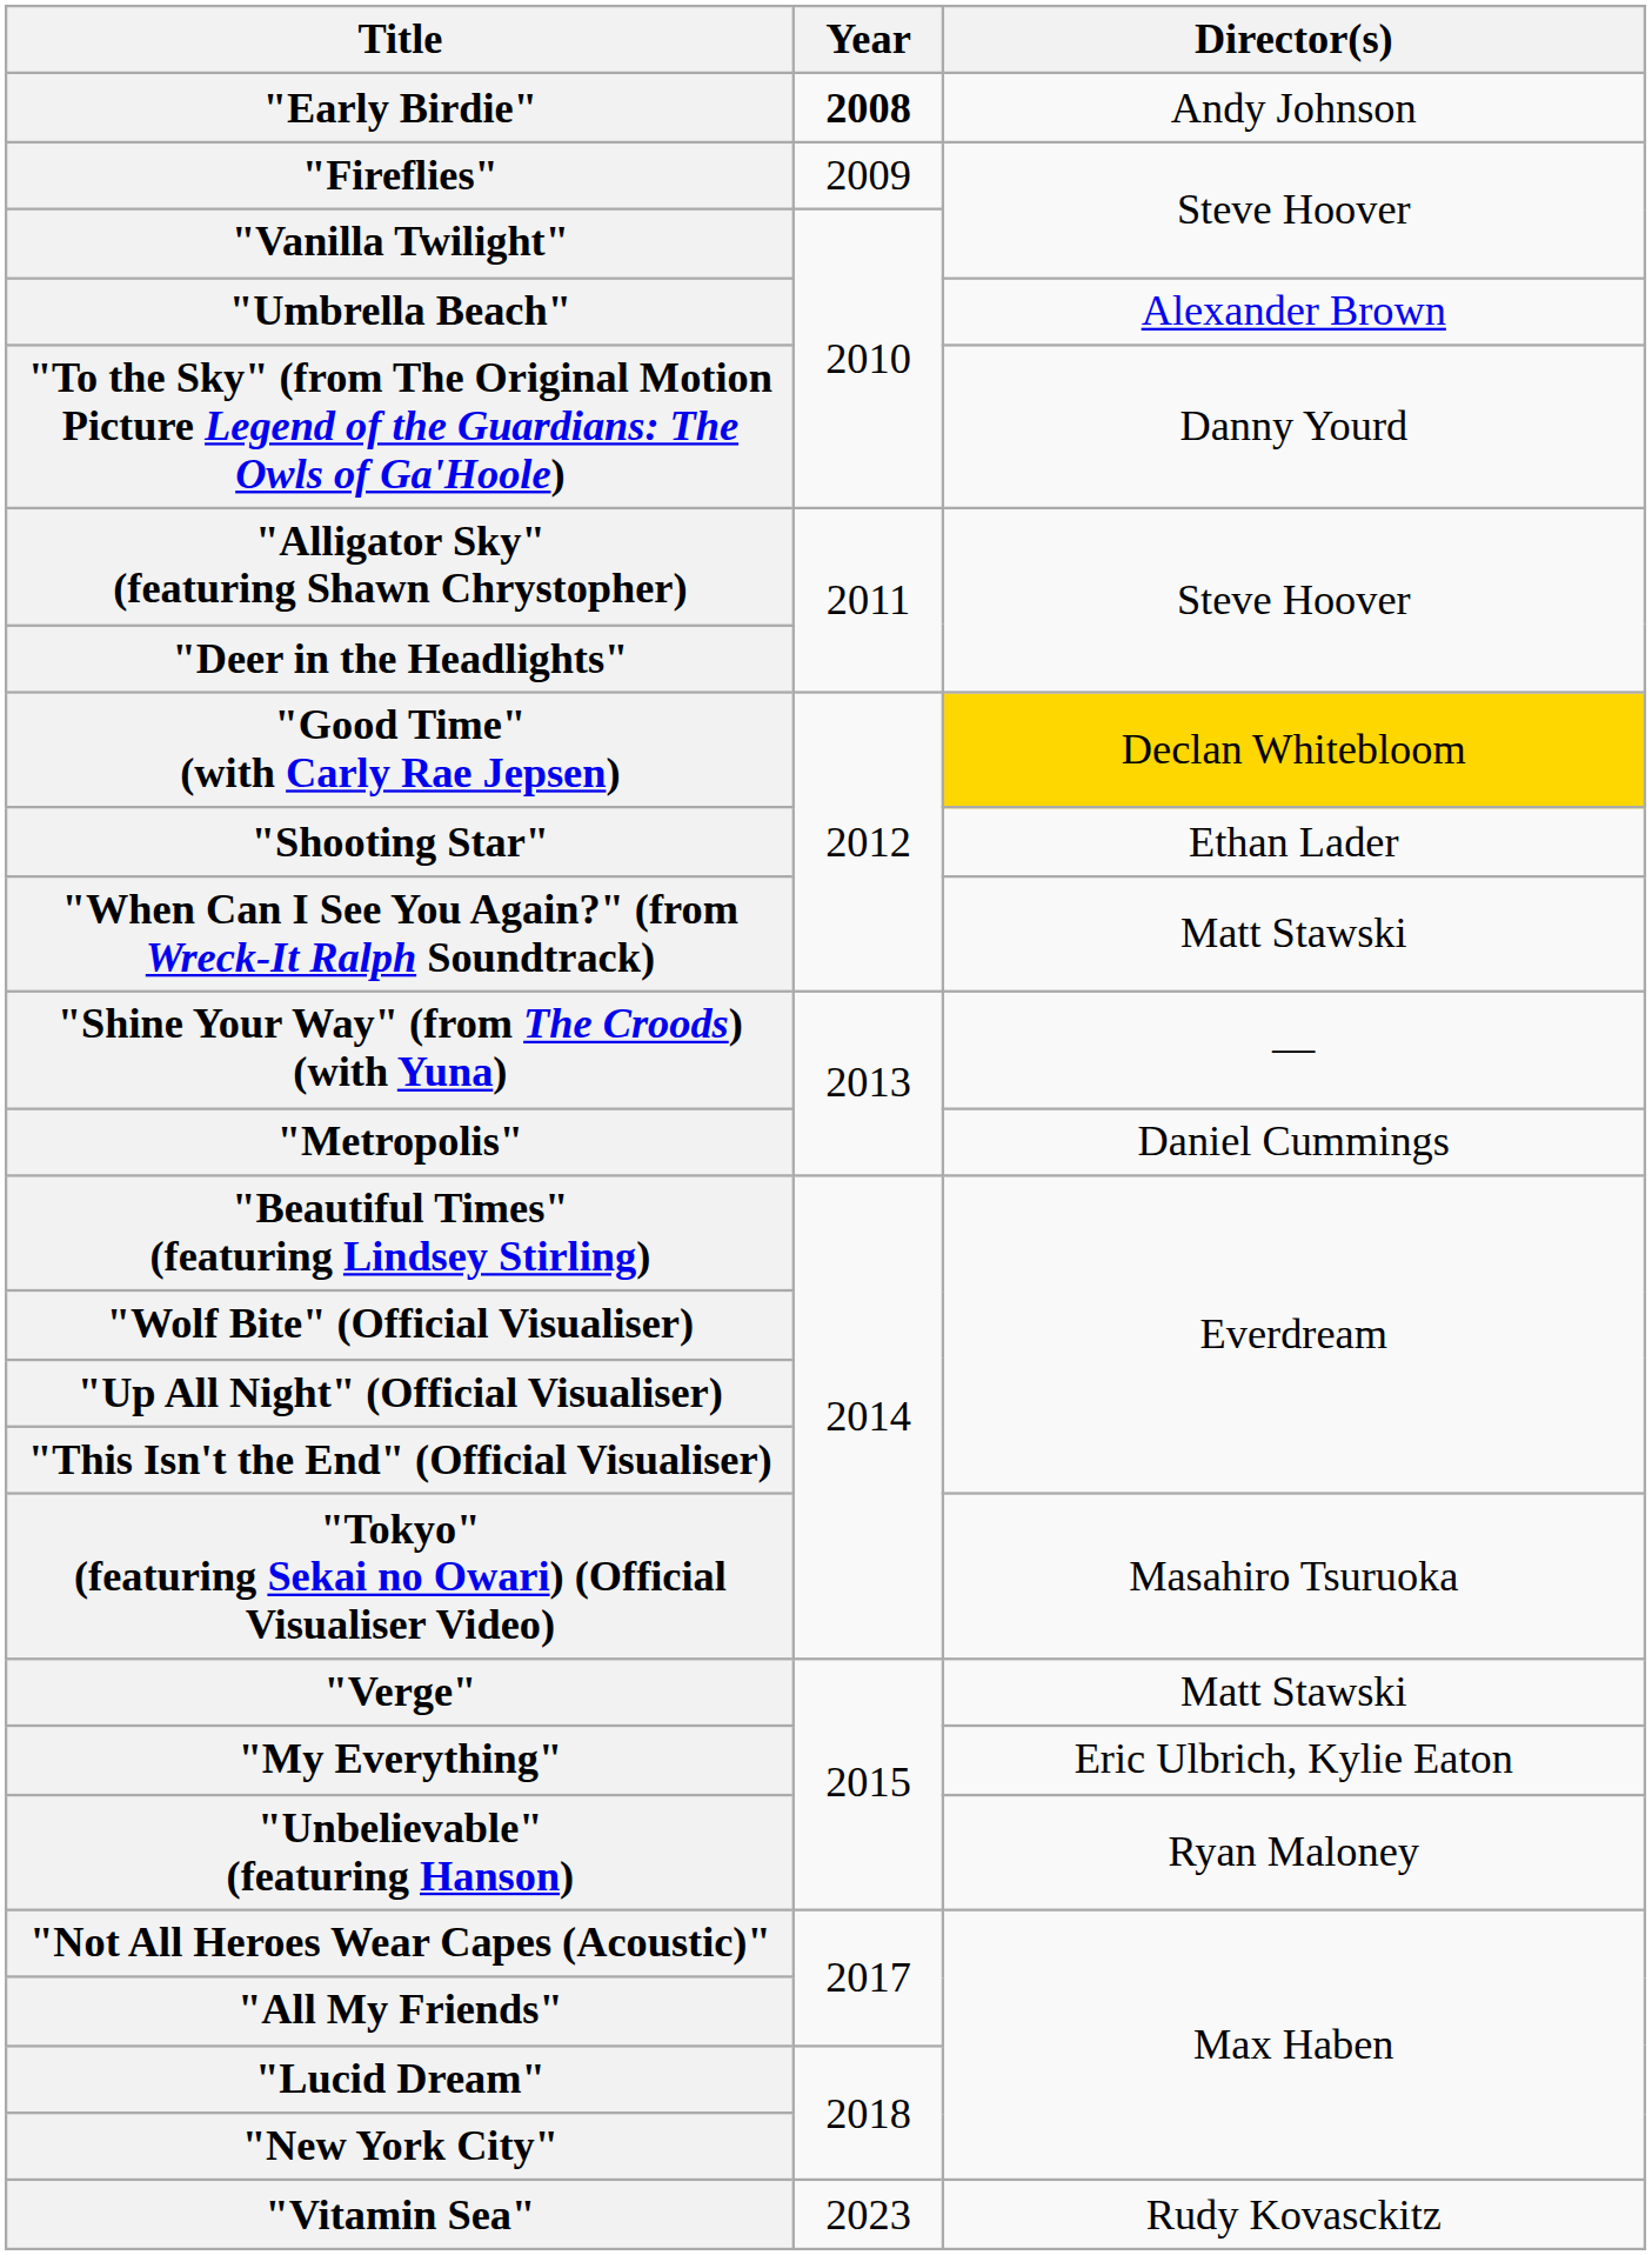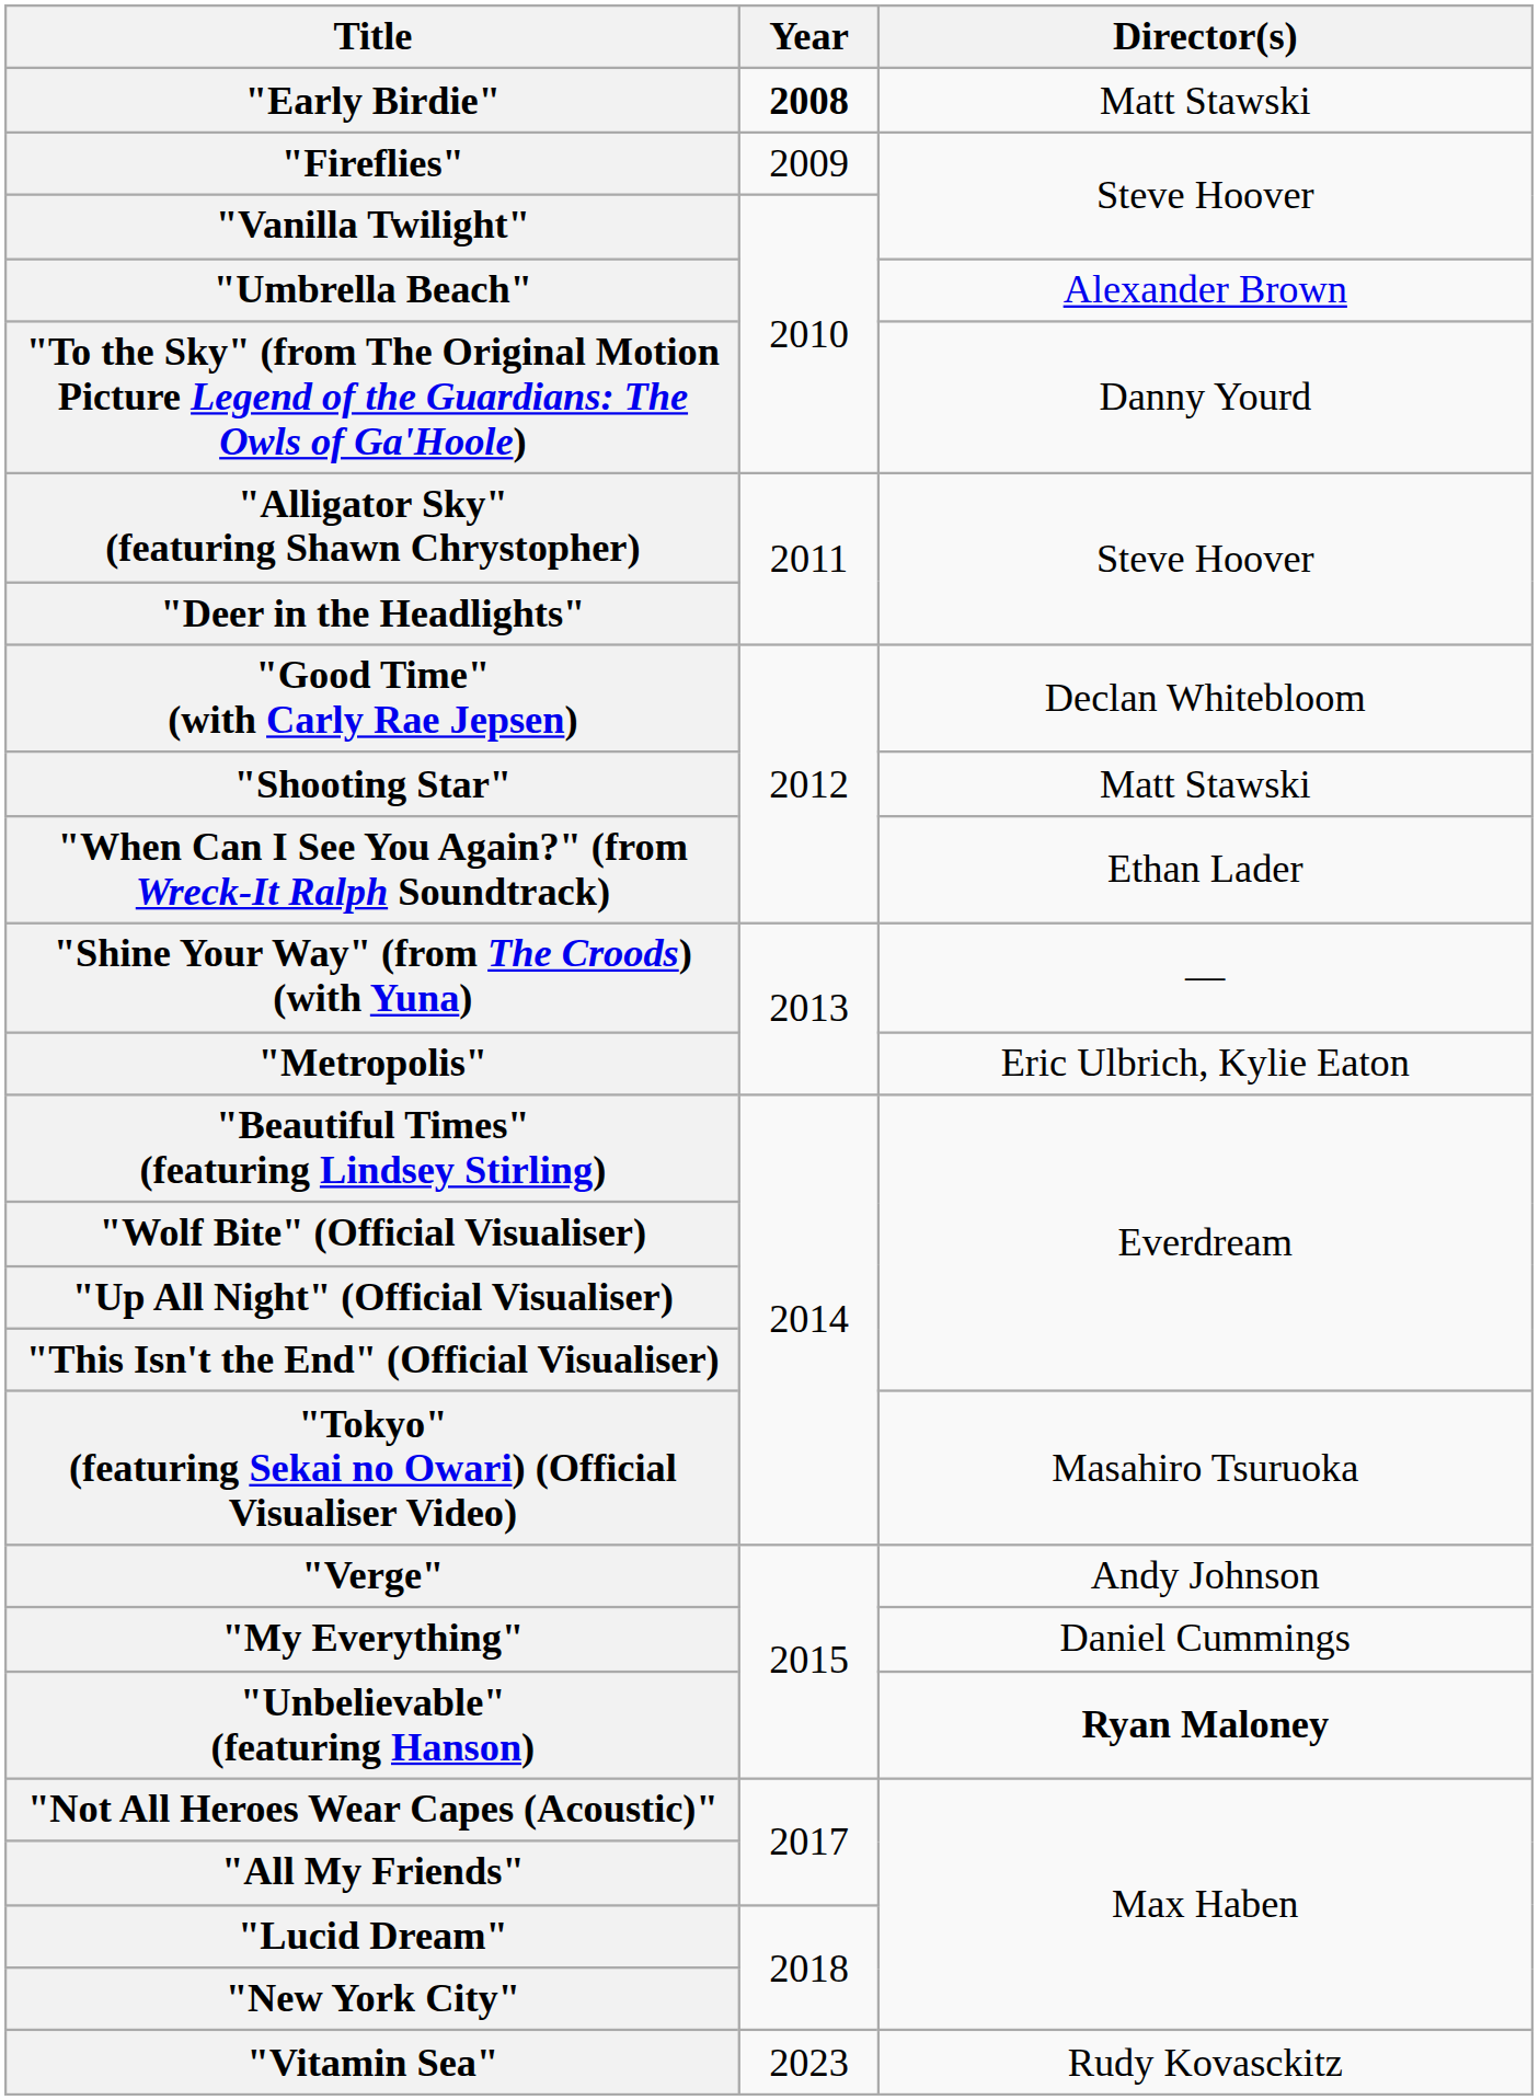"Early Birdie" | Director(s): Andy Johnson -> Matt Stawski
"Good Time" (with Carly Rae Jepsen) | Director(s): gold background -> no background
"Shooting Star" | Director(s): Ethan Lader -> Matt Stawski
"When Can I See You Again?" (from Wreck-It Ralph Soundtrack) | Director(s): Matt Stawski -> Ethan Lader
"Metropolis" | Director(s): Daniel Cummings -> Eric Ulbrich, Kylie Eaton
"Verge" | Director(s): Matt Stawski -> Andy Johnson
"My Everything" | Director(s): Eric Ulbrich, Kylie Eaton -> Daniel Cummings
"Unbelievable" (featuring Hanson) | Director(s): normal -> bold
